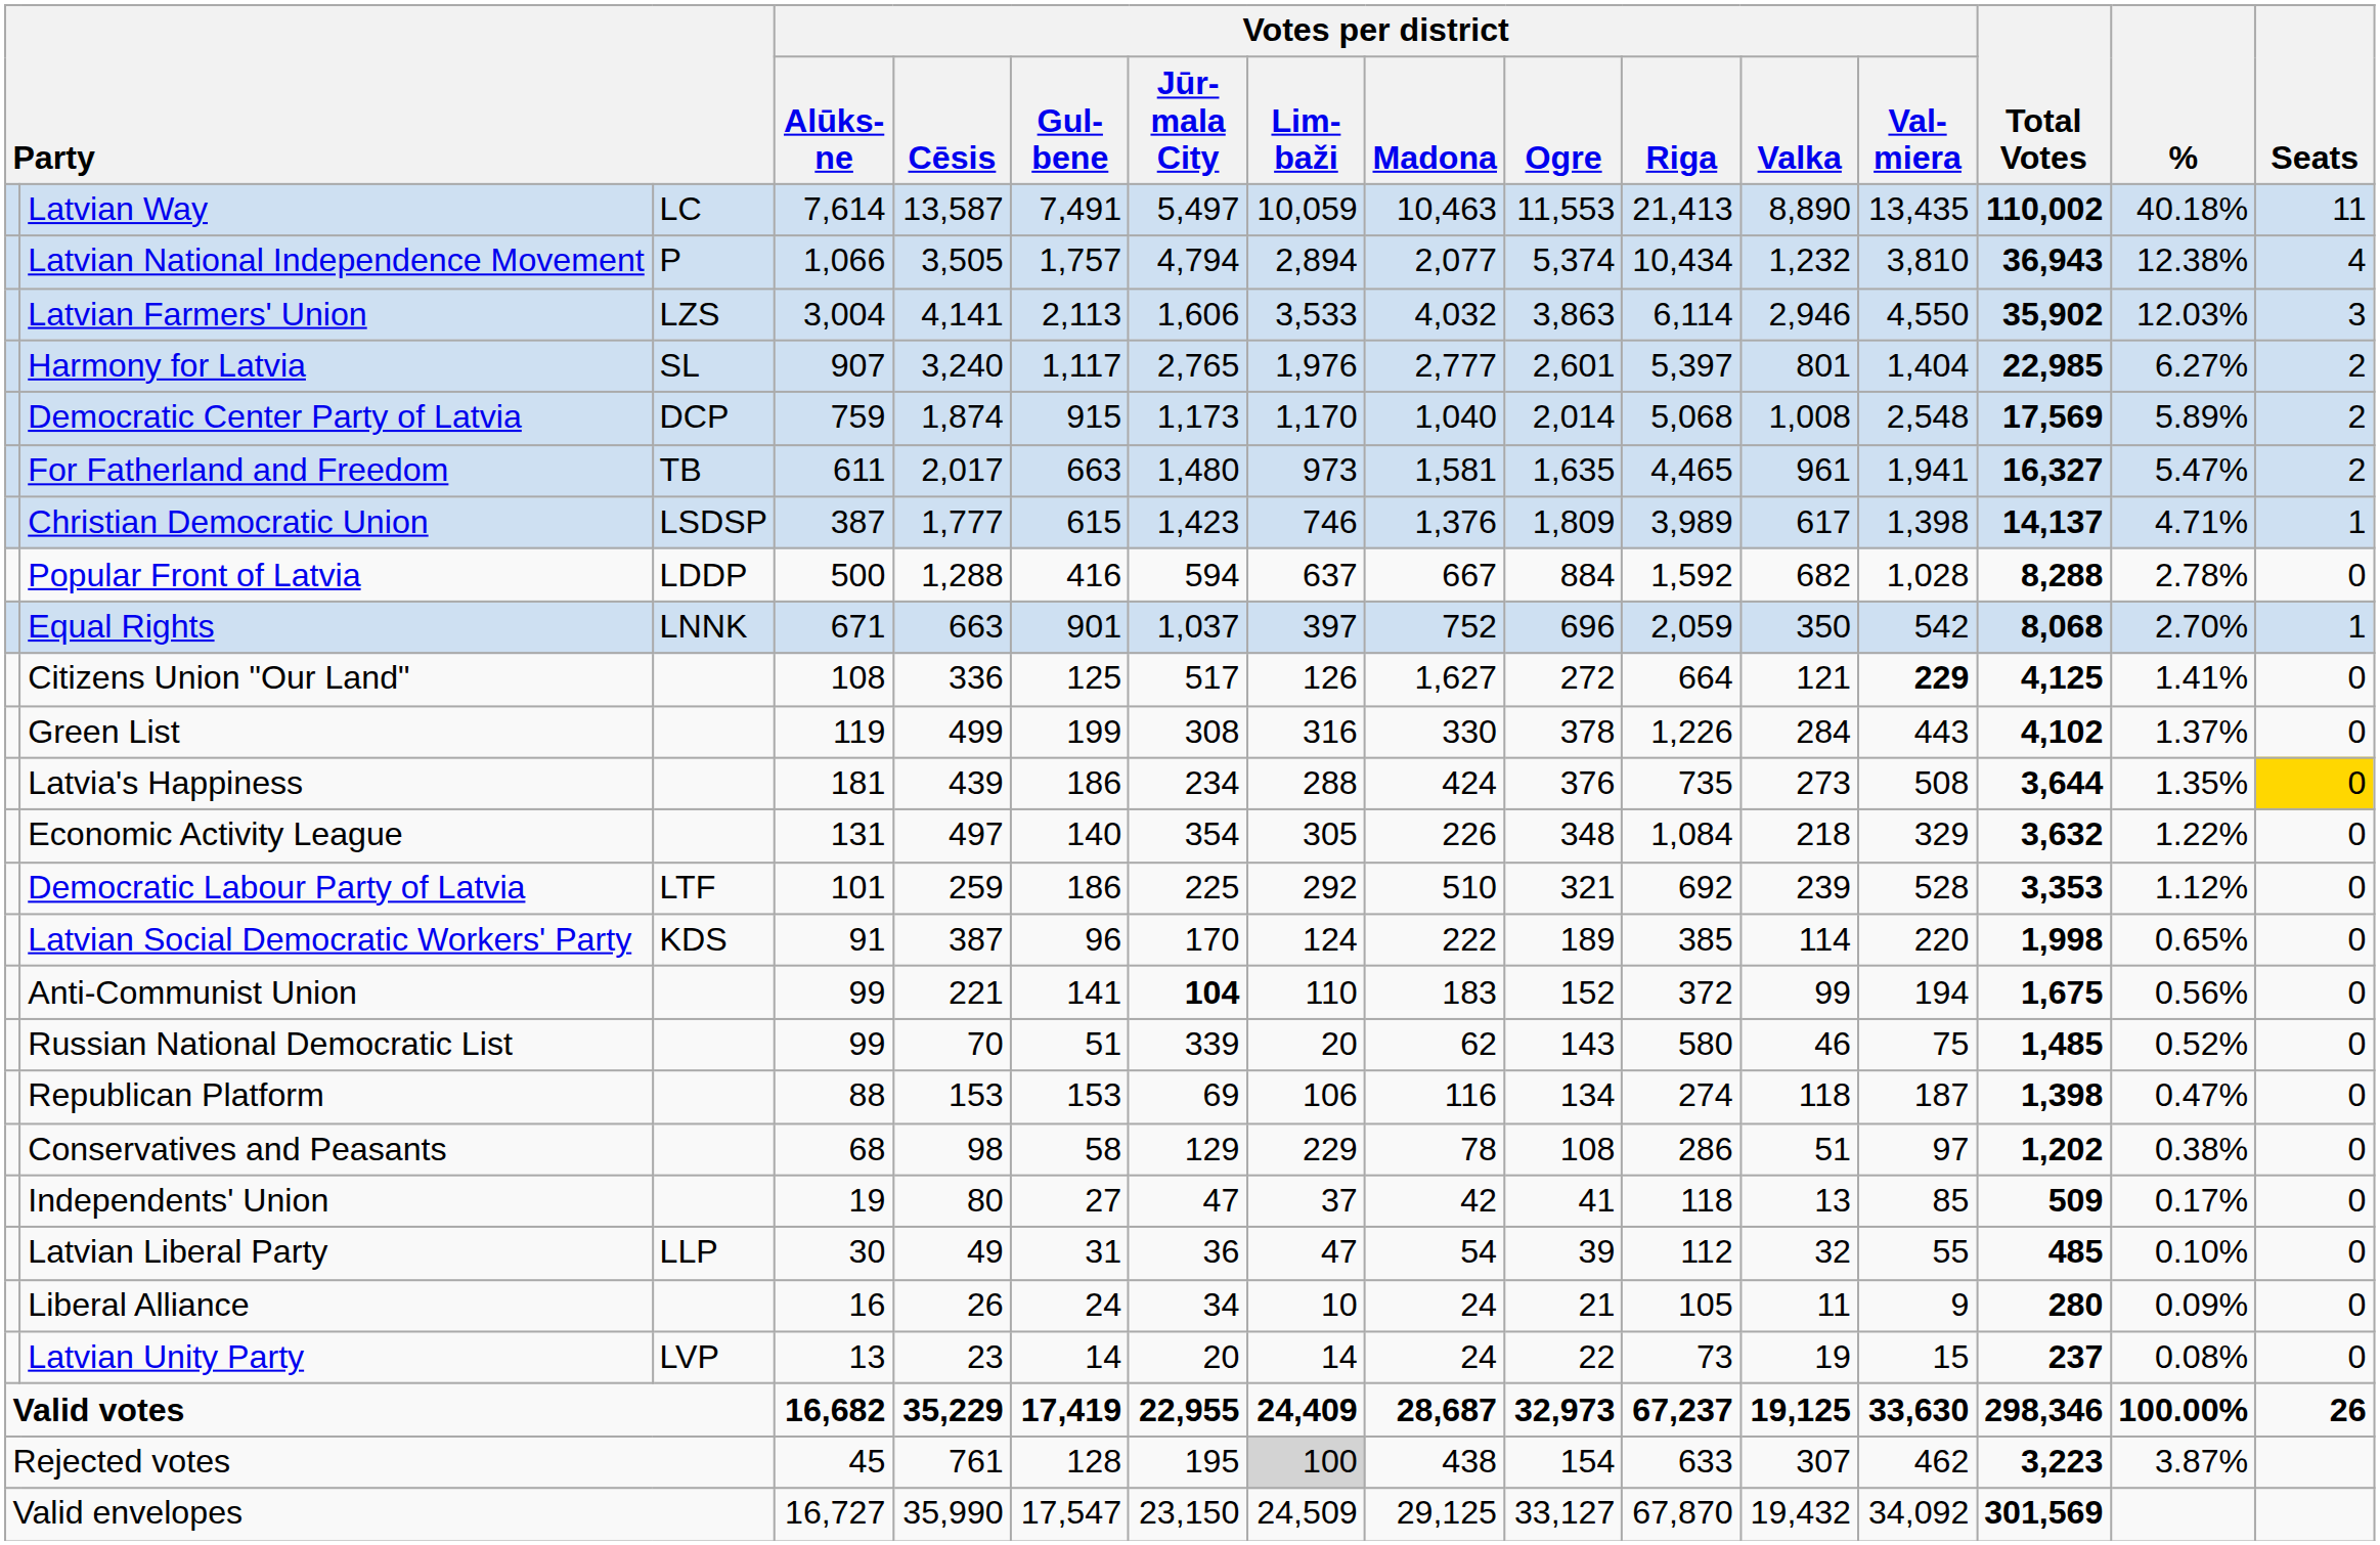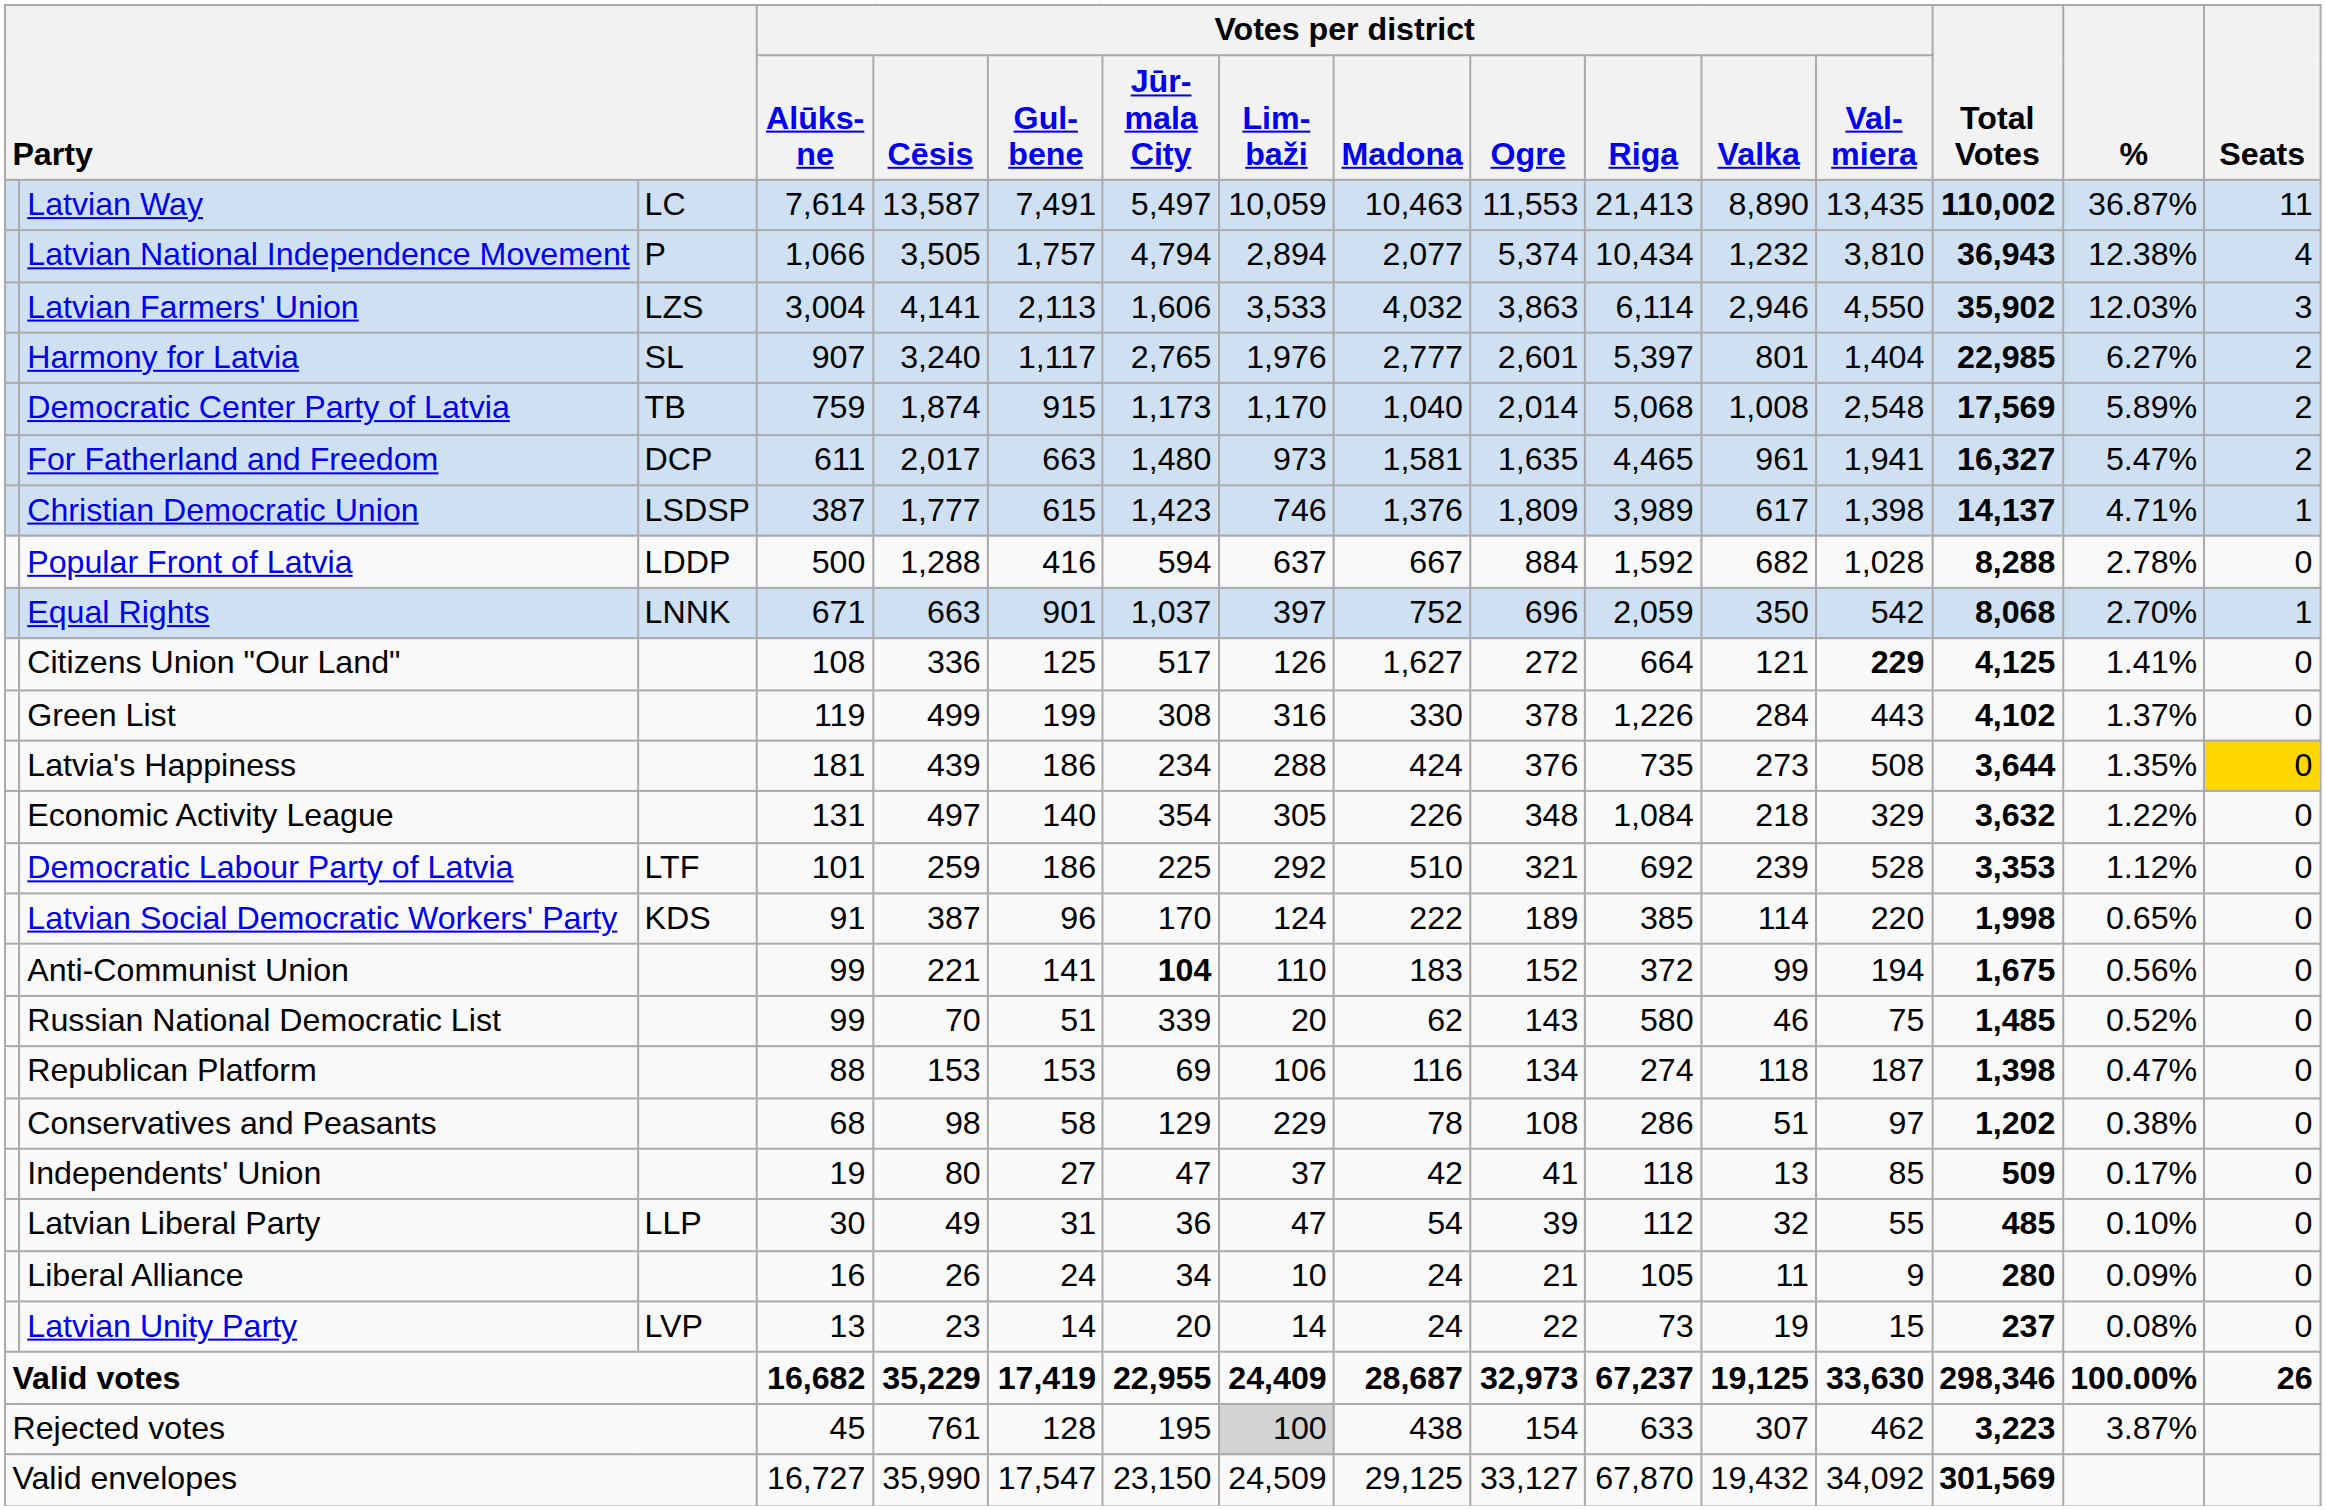Latvian Way | %: 40.18% -> 36.87%
Democratic Center Party of Latvia | column 3: DCP -> TB
For Fatherland and Freedom | column 3: TB -> DCP
